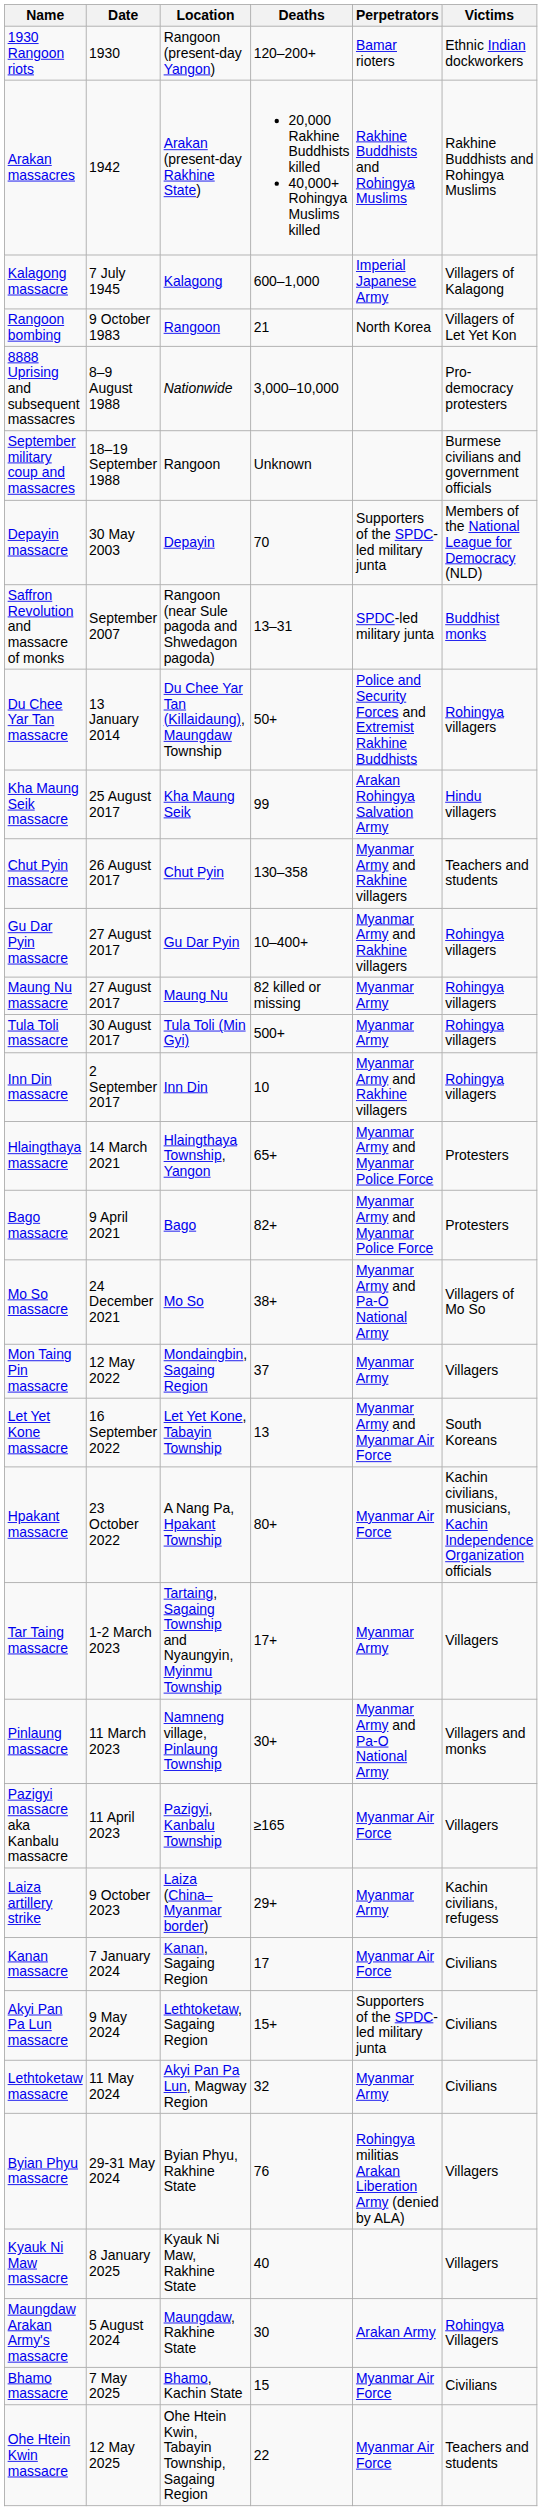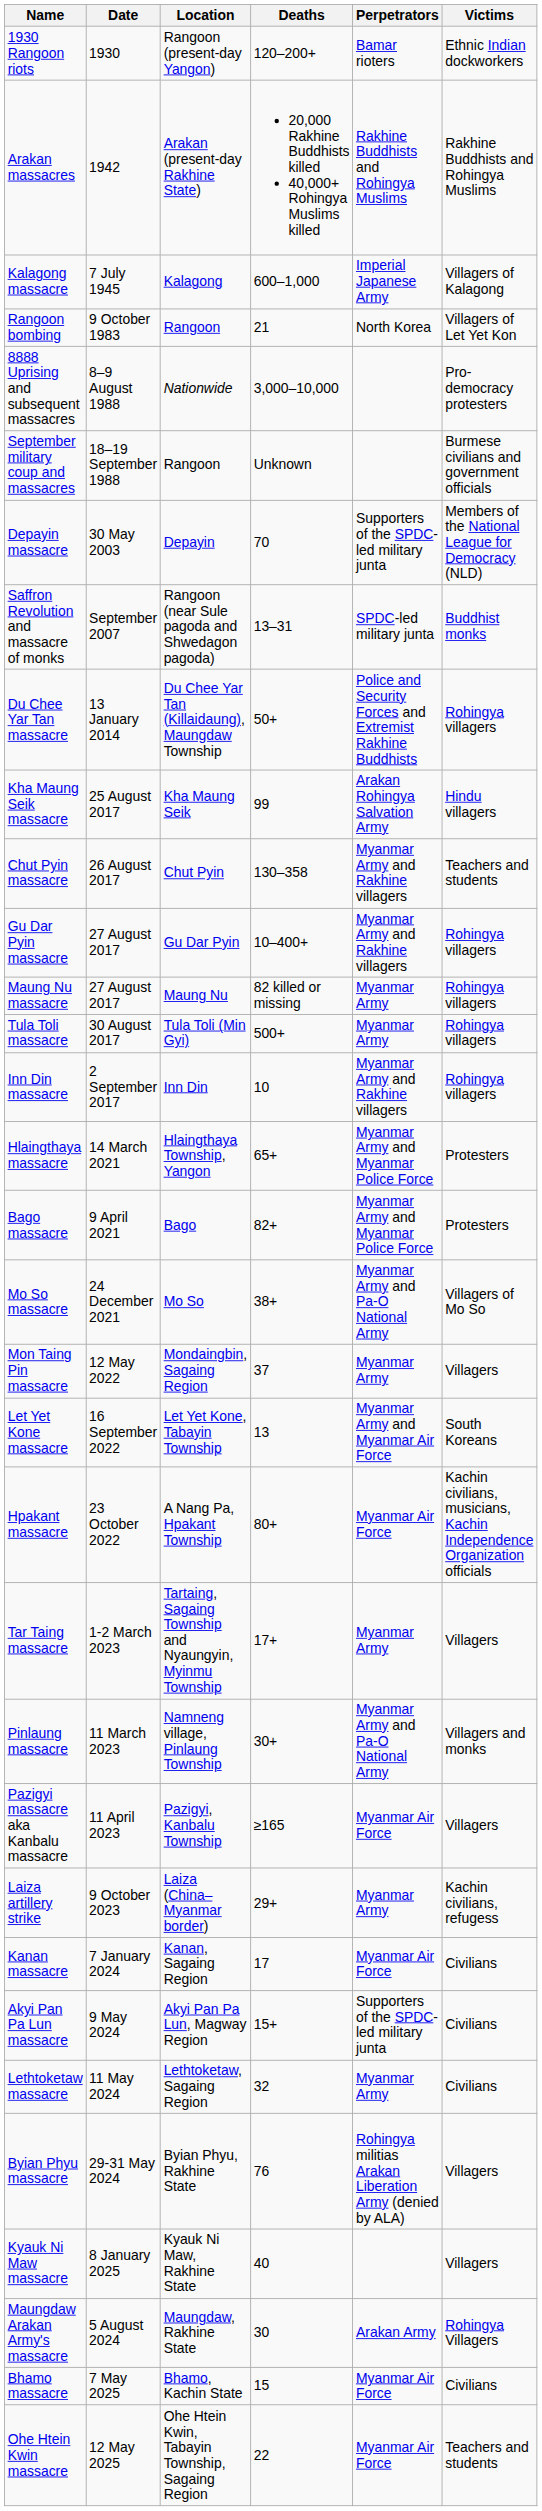Akyi Pan Pa Lun massacre | Location: Lethtoketaw, Sagaing Region -> Akyi Pan Pa Lun, Magway Region
Lethtoketaw massacre | Location: Akyi Pan Pa Lun, Magway Region -> Lethtoketaw, Sagaing Region
